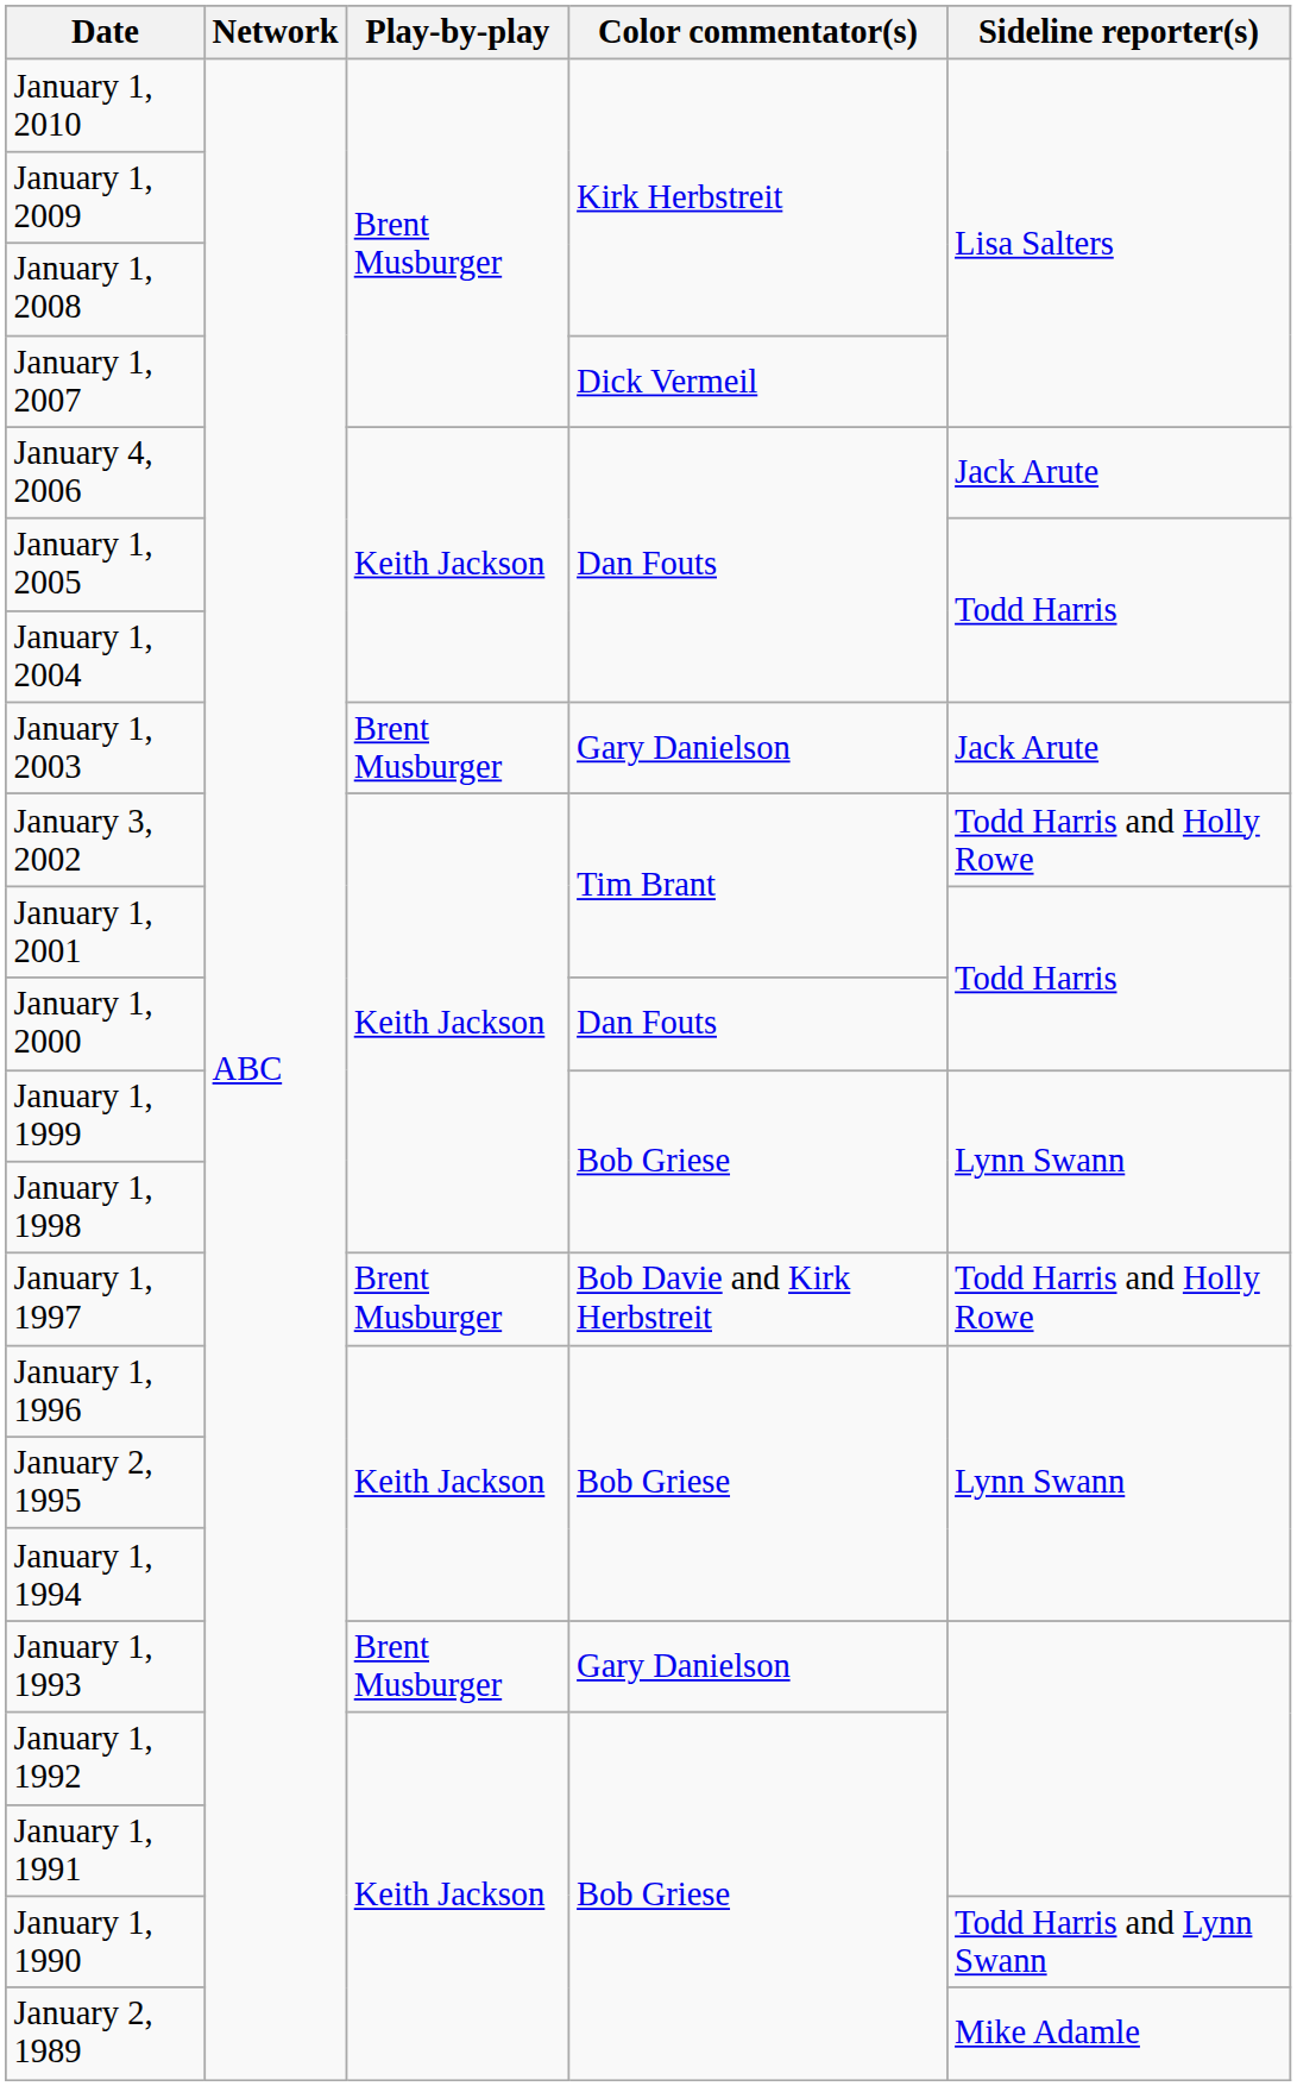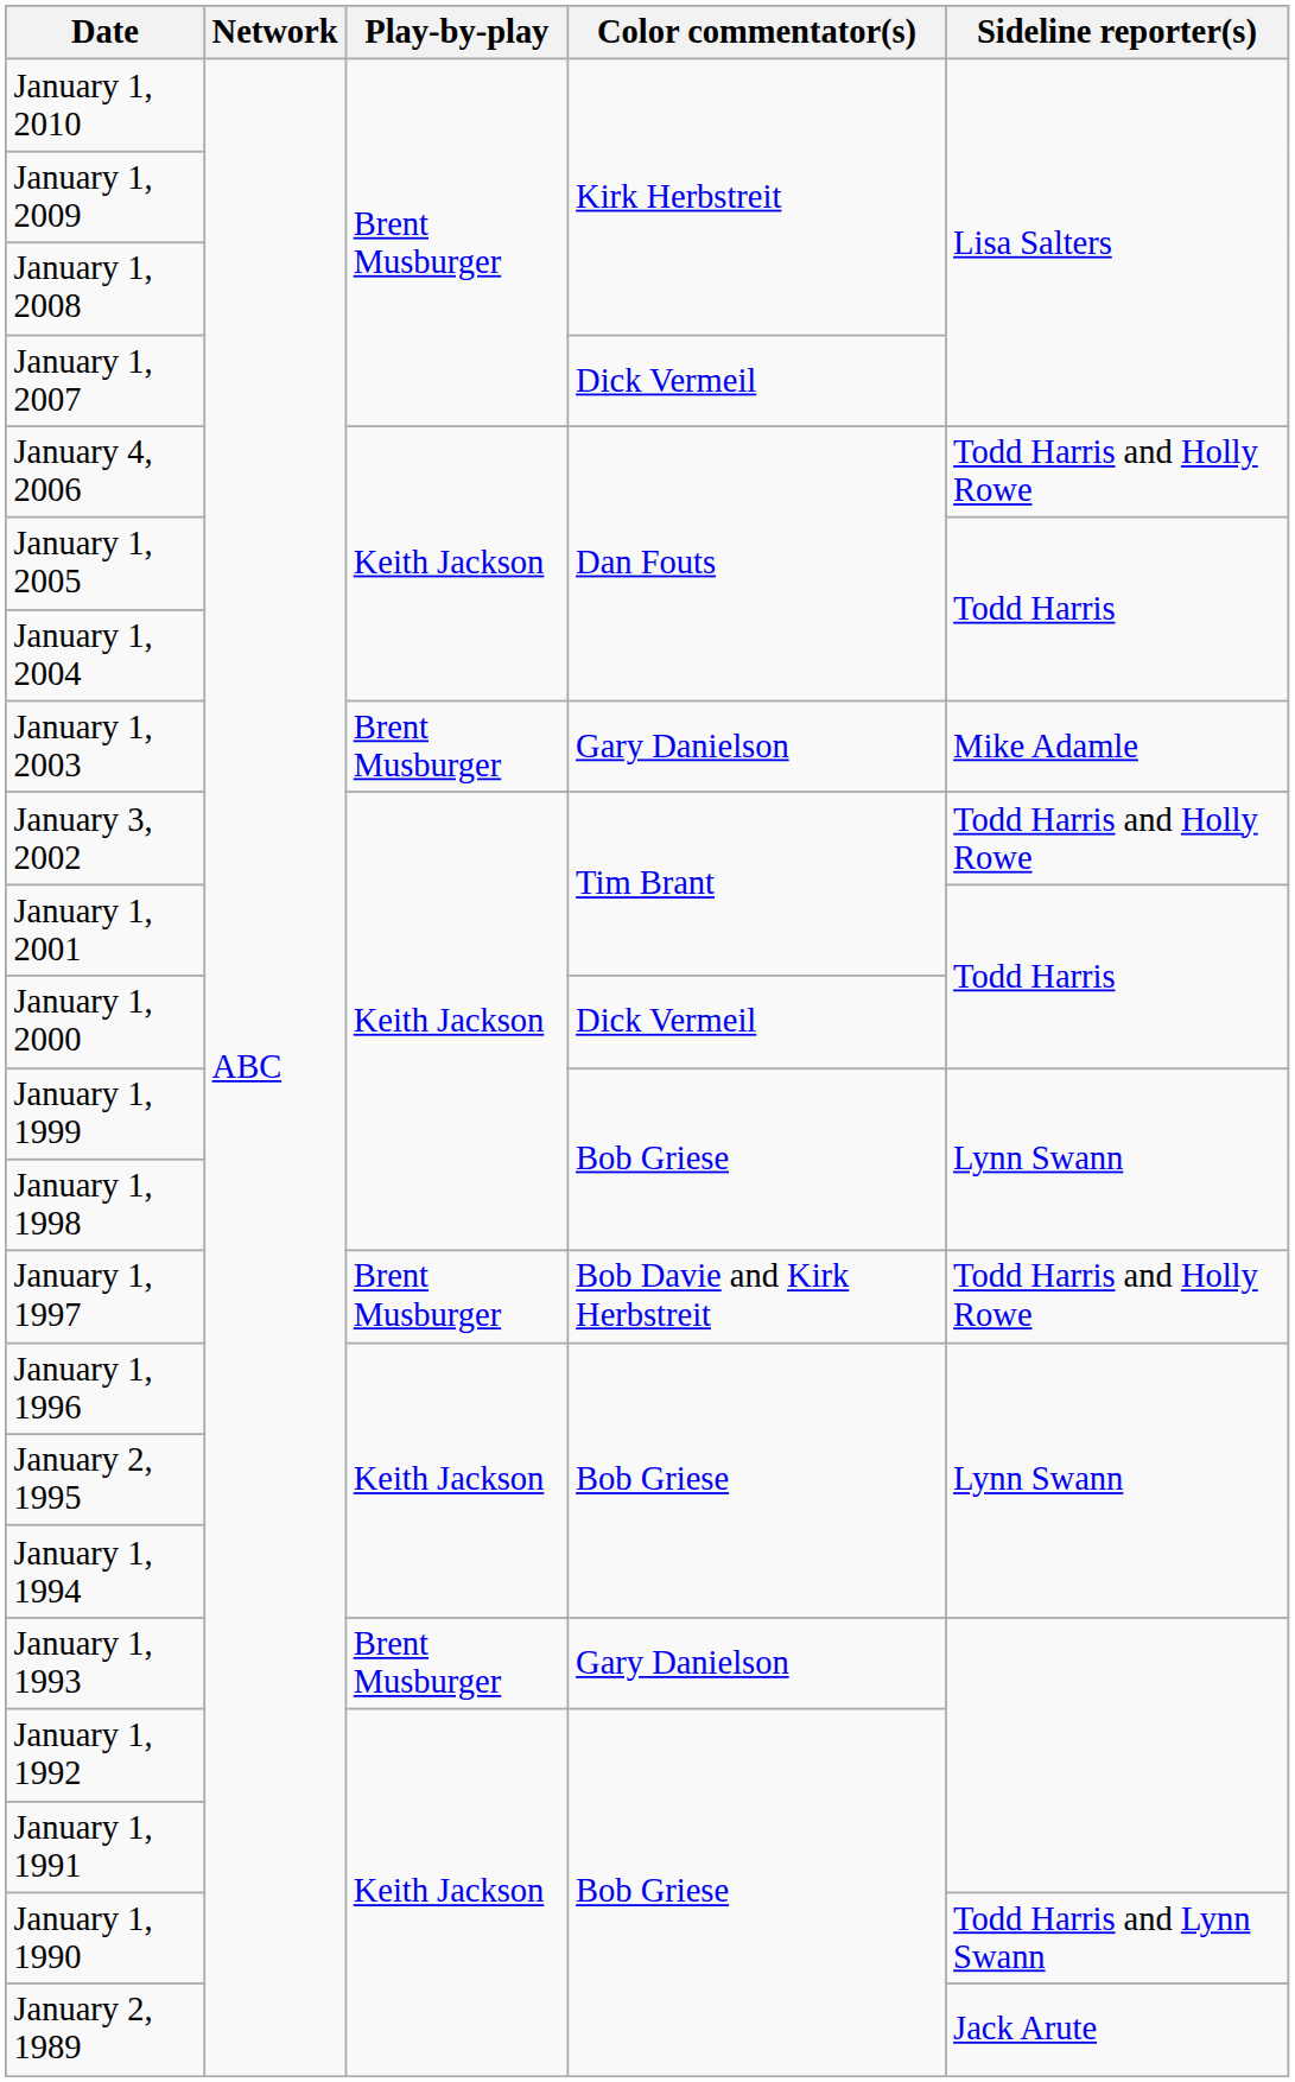January 4, 2006 | Sideline reporter(s): Jack Arute -> Todd Harris and Holly Rowe
January 1, 2003 | Sideline reporter(s): Jack Arute -> Mike Adamle
January 1, 2000 | Color commentator(s): Dan Fouts -> Dick Vermeil
January 2, 1989 | Sideline reporter(s): Mike Adamle -> Jack Arute
